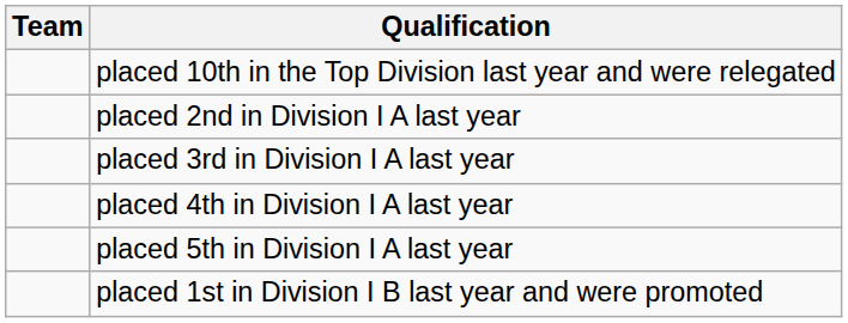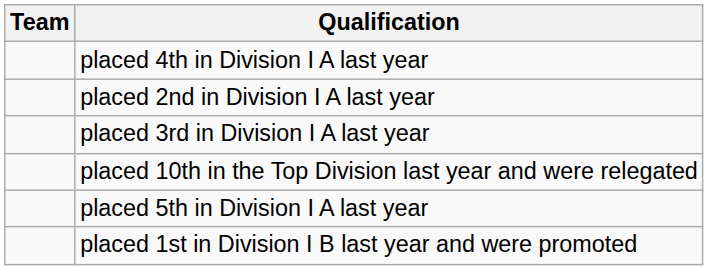rows swapped: placed 10th in the Top Division last year and were relegated <-> placed 4th in Division I A last year
